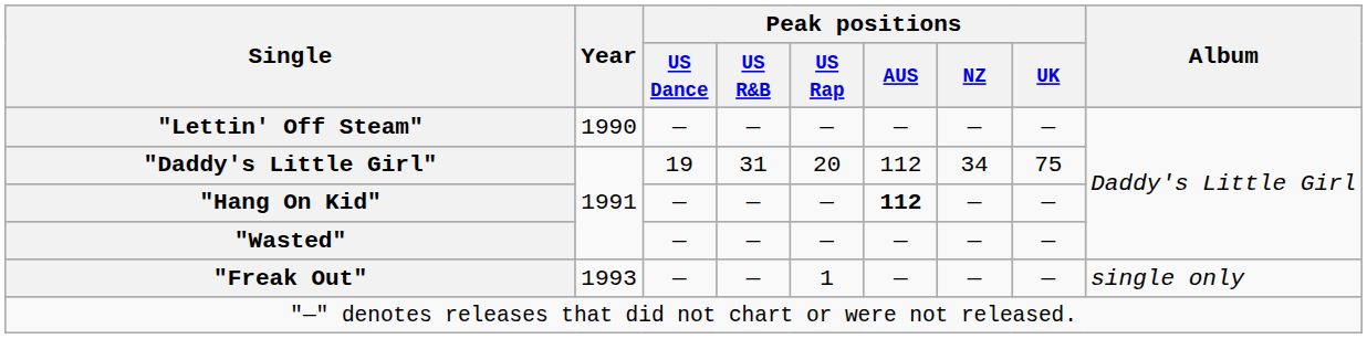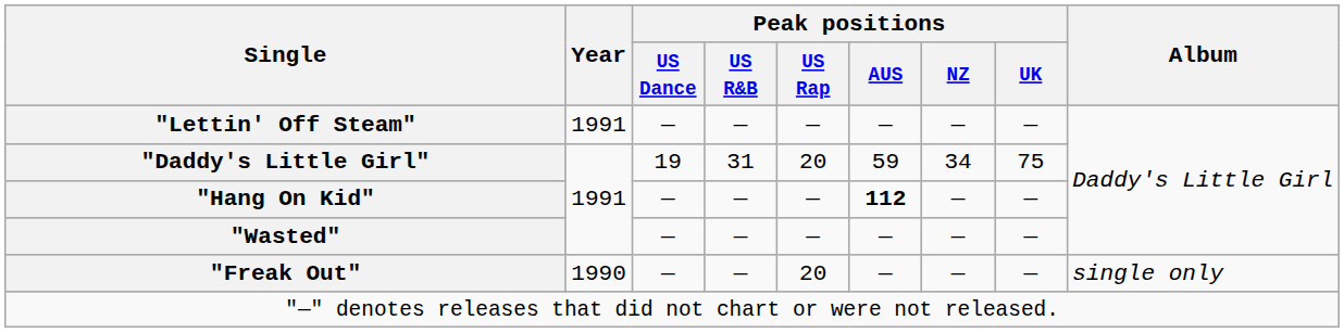"Lettin' Off Steam" | Year: 1990 -> 1991
"Daddy's Little Girl" | Peak positions / AUS: 112 -> 59
"Freak Out" | Year: 1993 -> 1990
"Freak Out" | Peak positions / US Rap: 1 -> 20
